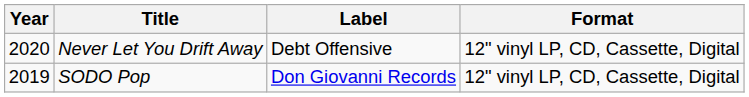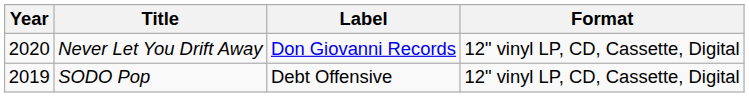Never Let You Drift Away | Label: Debt Offensive -> Don Giovanni Records
SODO Pop | Label: Don Giovanni Records -> Debt Offensive
